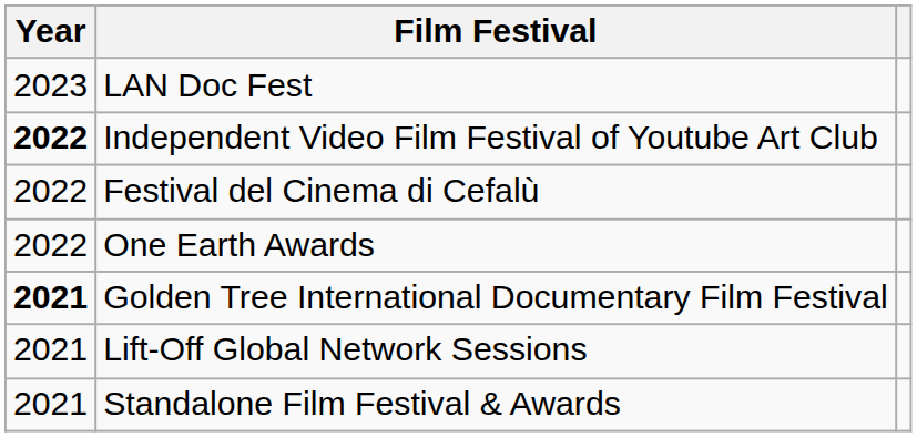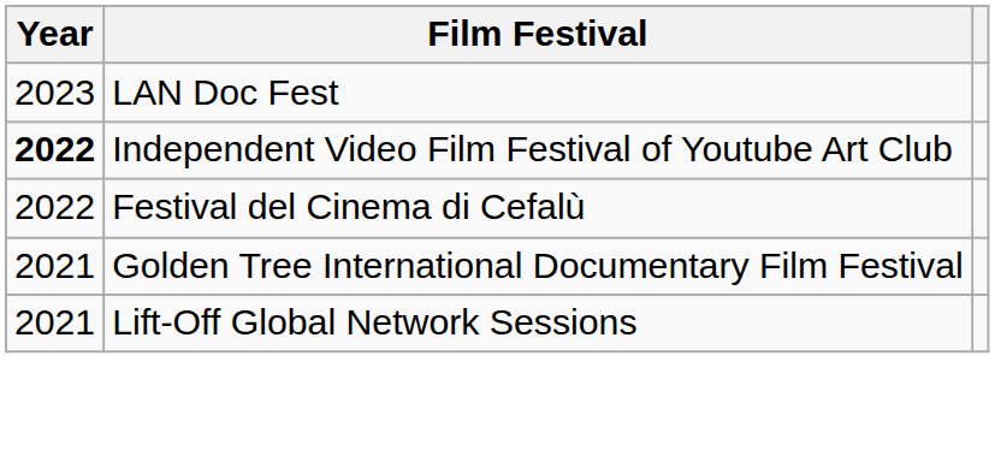- row: 2022 | One Earth Awards
Golden Tree International Documentary Film Festival | Year: bold -> normal
- row: 2021 | Standalone Film Festival & Awards
